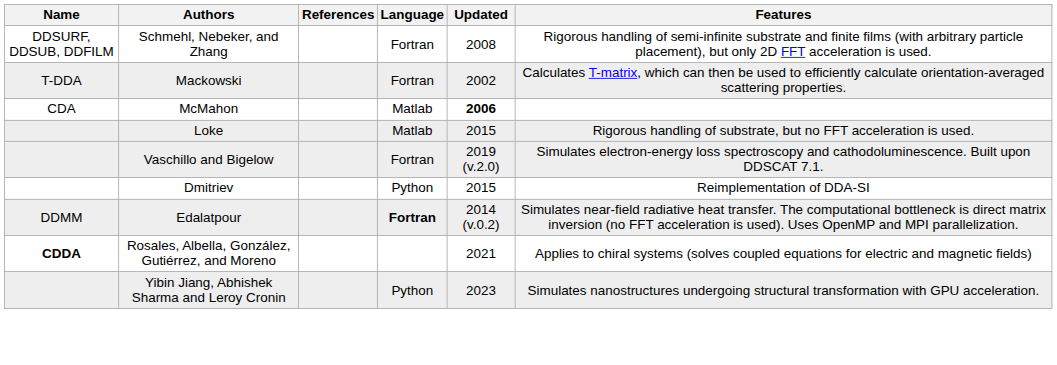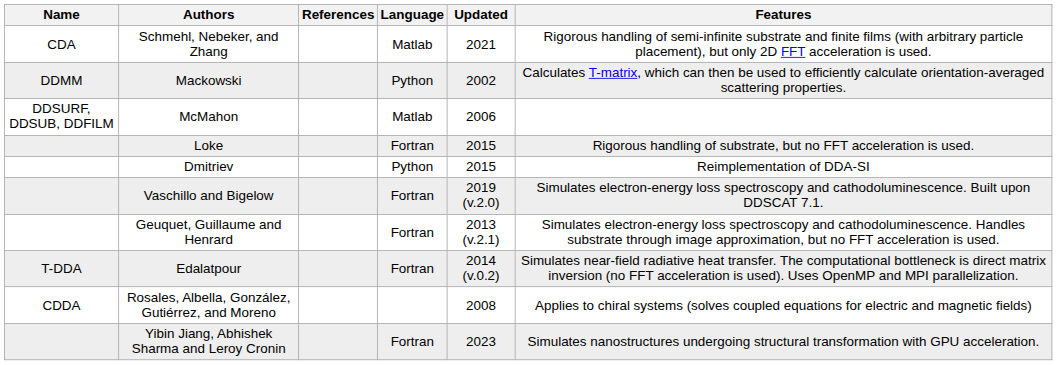Schmehl, Nebeker, and Zhang | Name: DDSURF, DDSUB, DDFILM -> CDA
Schmehl, Nebeker, and Zhang | Language: Fortran -> Matlab
Schmehl, Nebeker, and Zhang | Updated: 2008 -> 2021
Mackowski | Name: T-DDA -> DDMM
Mackowski | Language: Fortran -> Python
McMahon | Name: CDA -> DDSURF, DDSUB, DDFILM
McMahon | Updated: bold -> normal
Loke | Language: Matlab -> Fortran
rows swapped: Dmitriev <-> Vaschillo and Bigelow
+ row: Geuquet, Guillaume and Henrard | Fortran | 2013 (v.2.1) | Simulates electron-energy loss spectroscopy and cathodoluminescence. Handles substrate through image approximation, but no FFT acceleration is used.
Edalatpour | Name: DDMM -> T-DDA
Edalatpour | Language: bold -> normal
Rosales, Albella, González, Gutiérrez, and Moreno | Name: bold -> normal
Rosales, Albella, González, Gutiérrez, and Moreno | Updated: 2021 -> 2008
Yibin Jiang, Abhishek Sharma and Leroy Cronin | Language: Python -> Fortran
